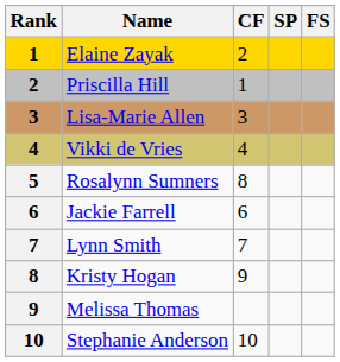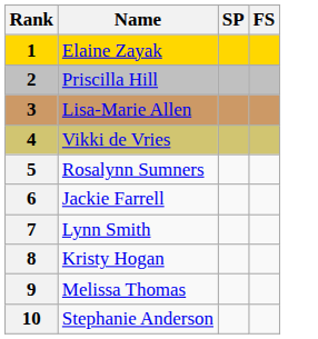- column: CF | 2 | 1 | 3 | 4 | 8 | 6 | 7 | 9 | 10
